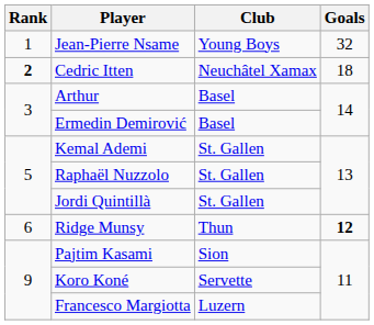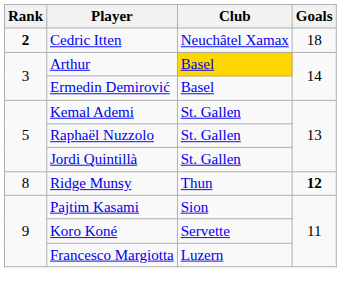- row: 1 | Jean-Pierre Nsame | Young Boys | 32
Arthur | Club: no background -> gold background
Ridge Munsy | Rank: 6 -> 8
